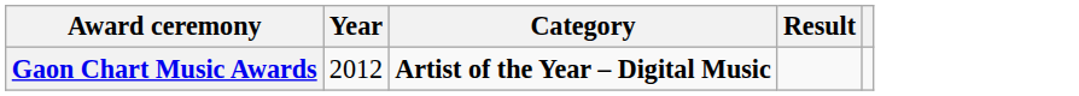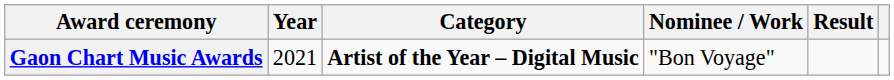+ column: Nominee / Work | "Bon Voyage"
Gaon Chart Music Awards | Year: 2012 -> 2021
